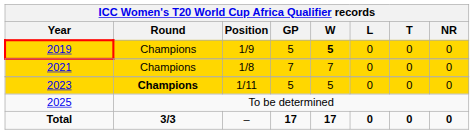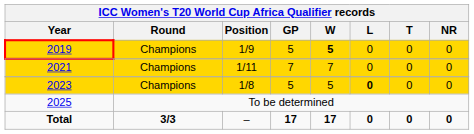2021 | Position: 1/8 -> 1/11
2023 | Round: bold -> normal
2023 | Position: 1/11 -> 1/8
2023 | L: normal -> bold
